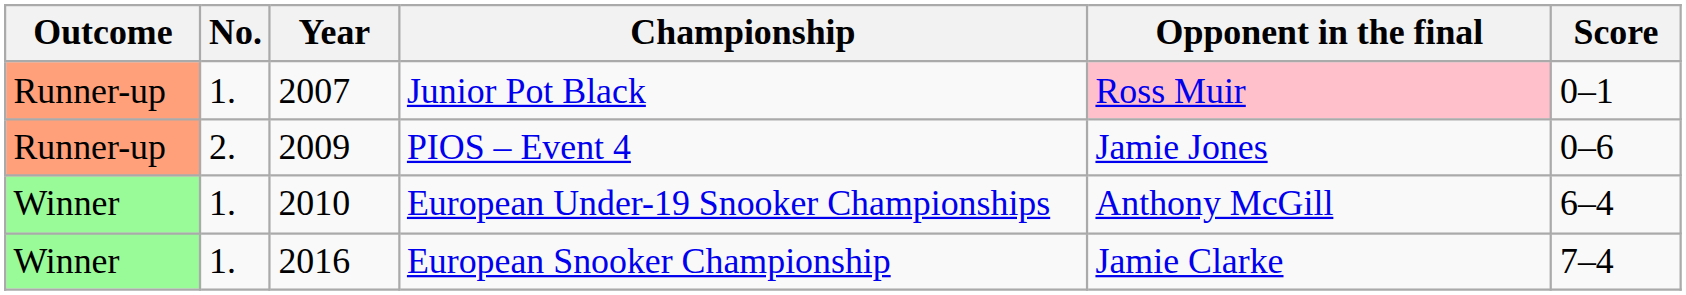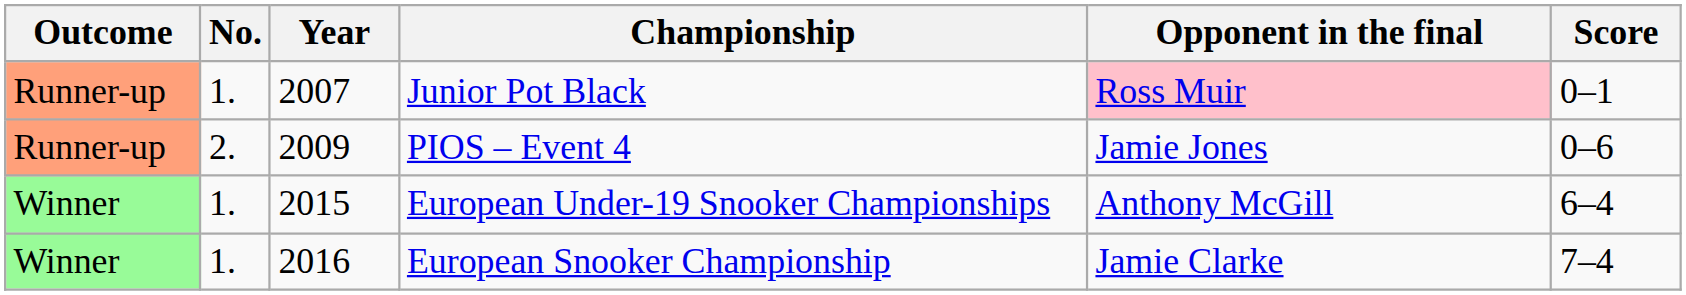European Under-19 Snooker Championships | Year: 2010 -> 2015
